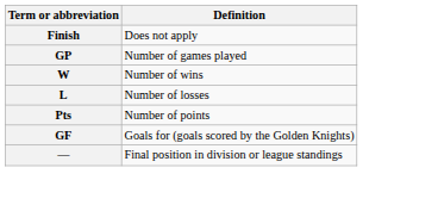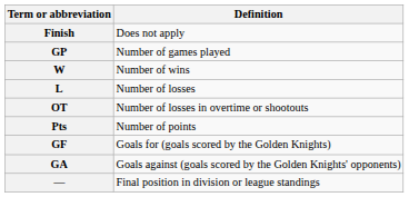+ row: OT | Number of losses in overtime or shootouts
+ row: GA | Goals against (goals scored by the Golden Knights' opponents)
